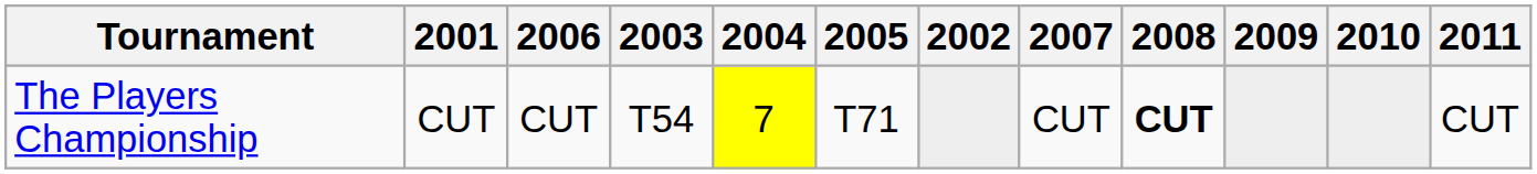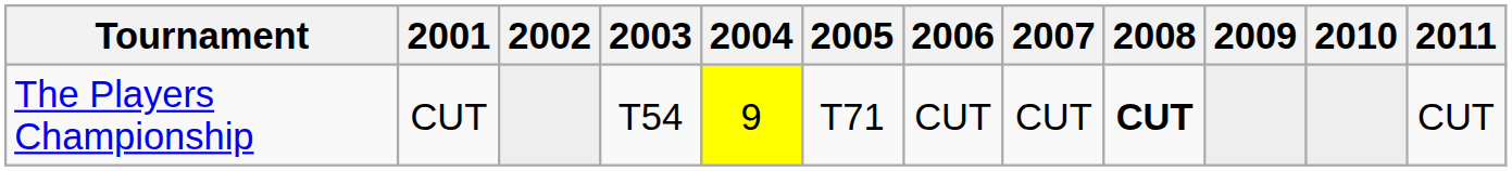columns swapped: 2002 <-> 2006
The Players Championship | 2004: 7 -> 9
